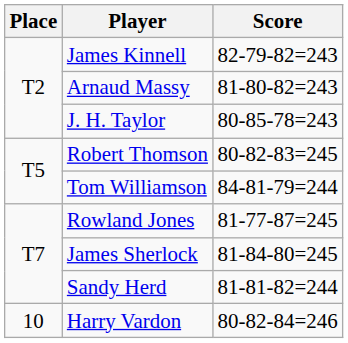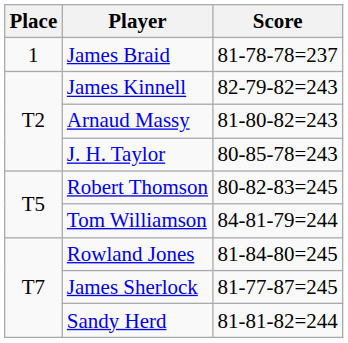+ row: 1 | James Braid | 81-78-78=237
Rowland Jones | Score: 81-77-87=245 -> 81-84-80=245
James Sherlock | Score: 81-84-80=245 -> 81-77-87=245
- row: 10 | Harry Vardon | 80-82-84=246
